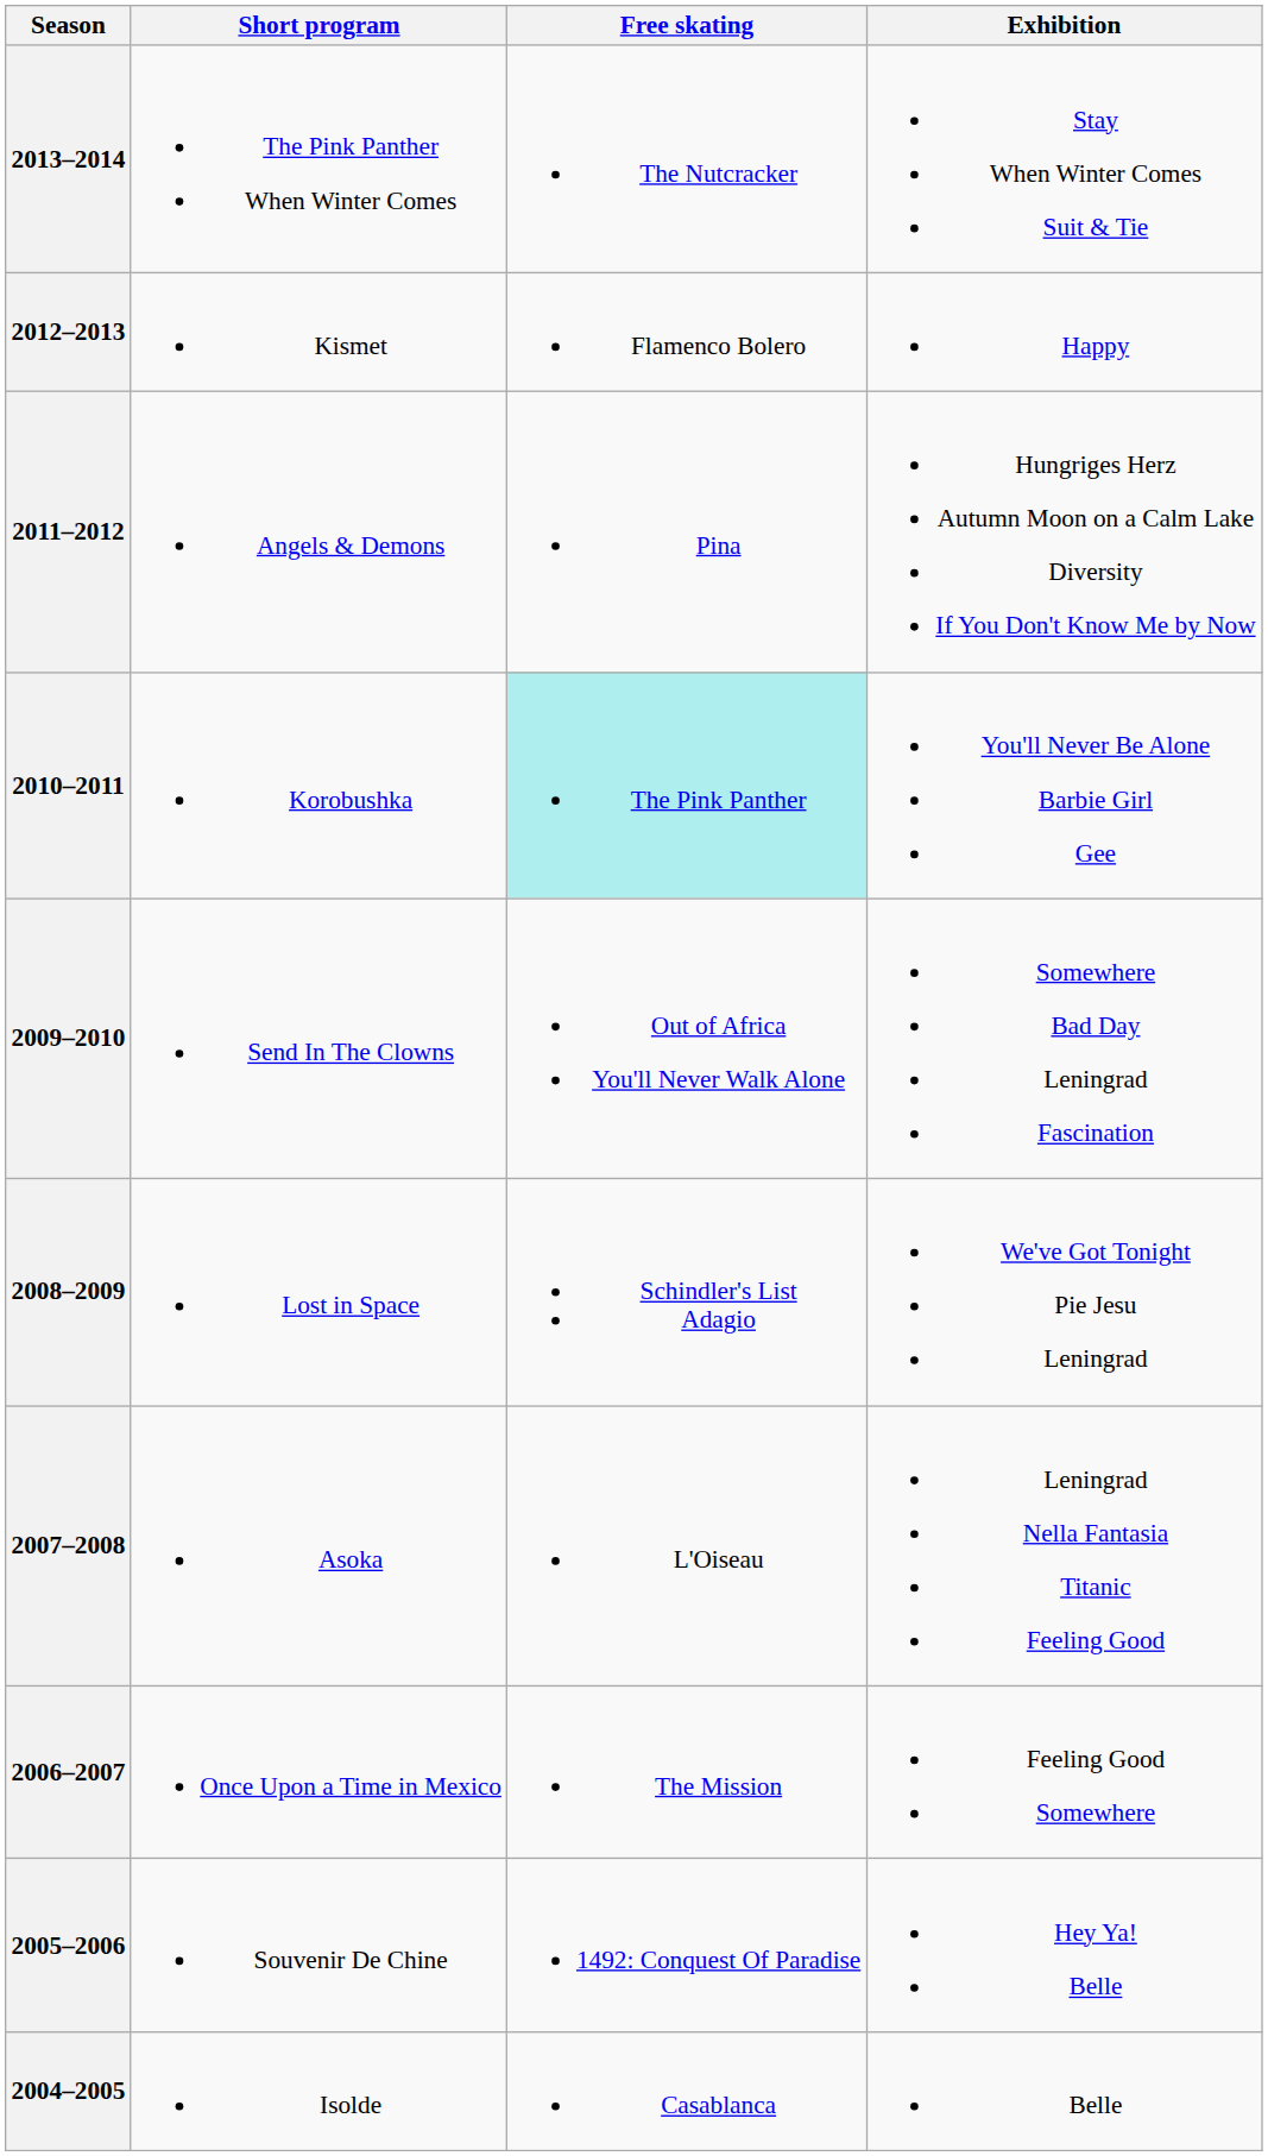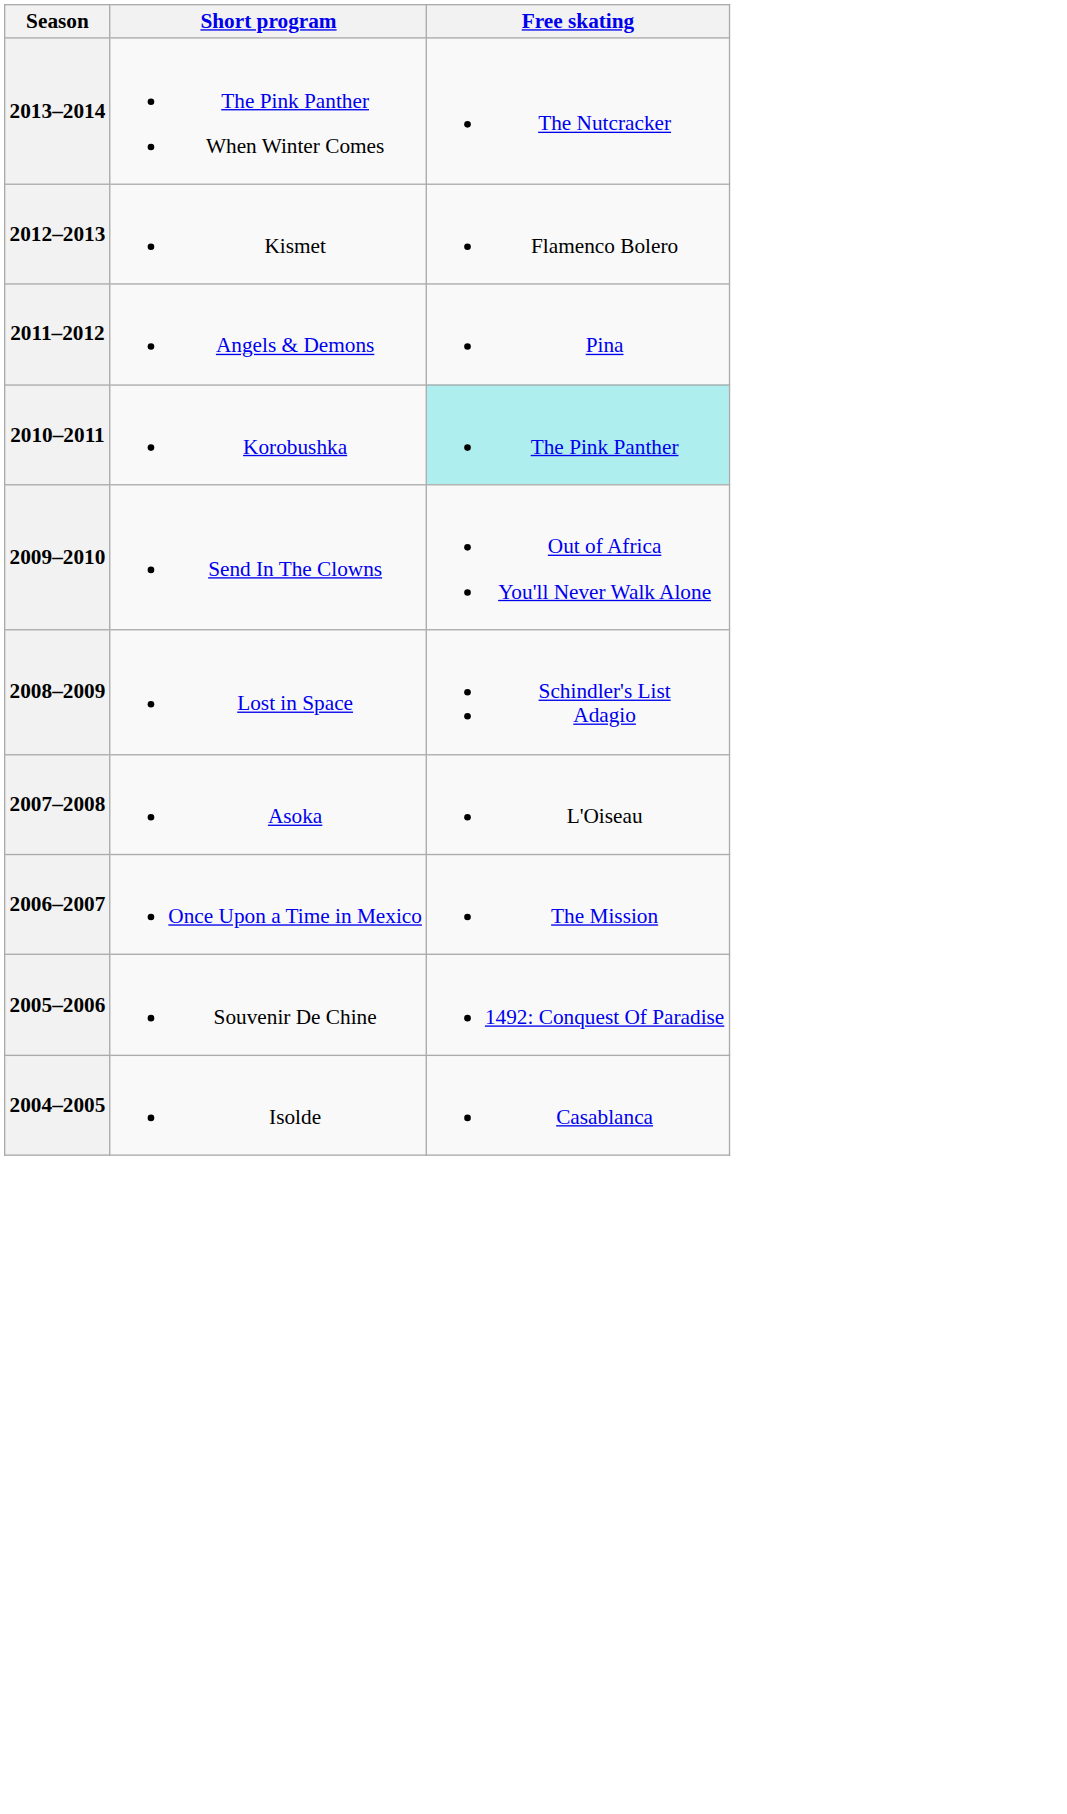- column: Exhibition | Stay When Winter Comes Suit & Tie | Happy | Hungriges Herz Autumn Moon on a Calm Lake Diversity If You Don't Know Me by Now | You'll Never Be Alone Barbie Girl Gee | Somewhere Bad Day Leningrad Fascination | We've Got Tonight Pie Jesu Leningrad | Leningrad Nella Fantasia Titanic Feeling Good | Feeling Good Somewhere | Hey Ya! Belle | Belle
